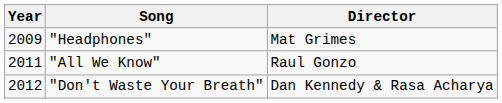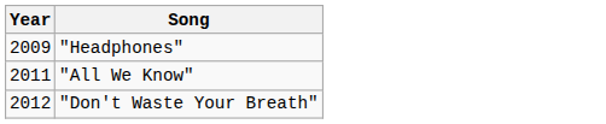- column: Director | Mat Grimes | Raul Gonzo | Dan Kennedy & Rasa Acharya
